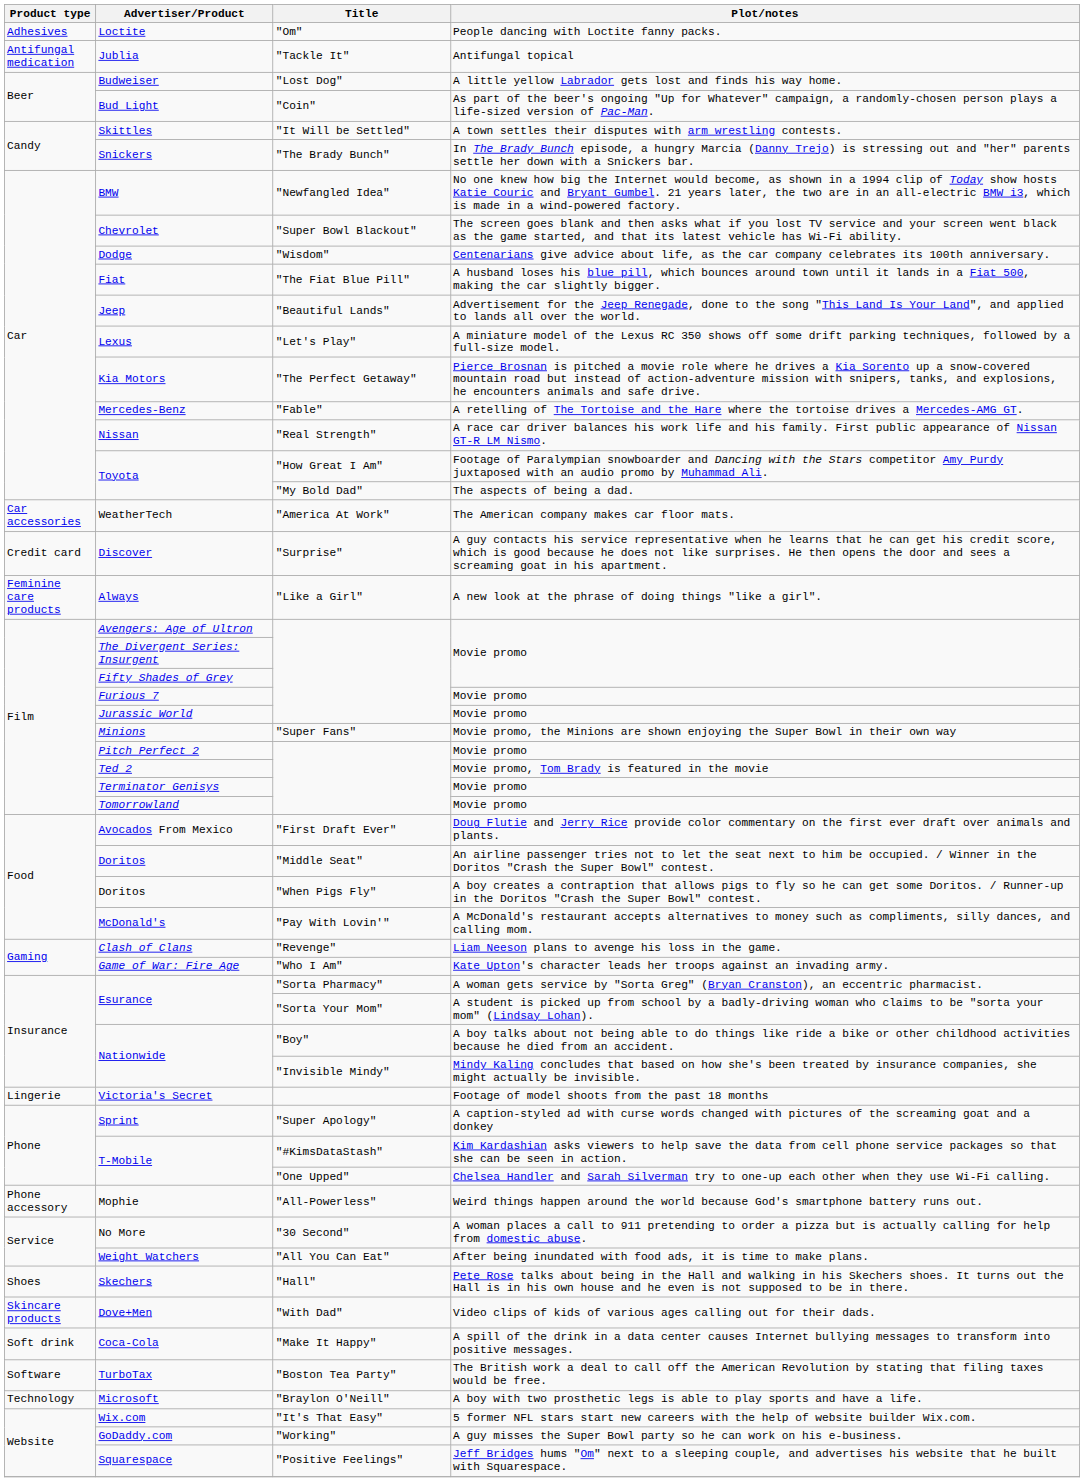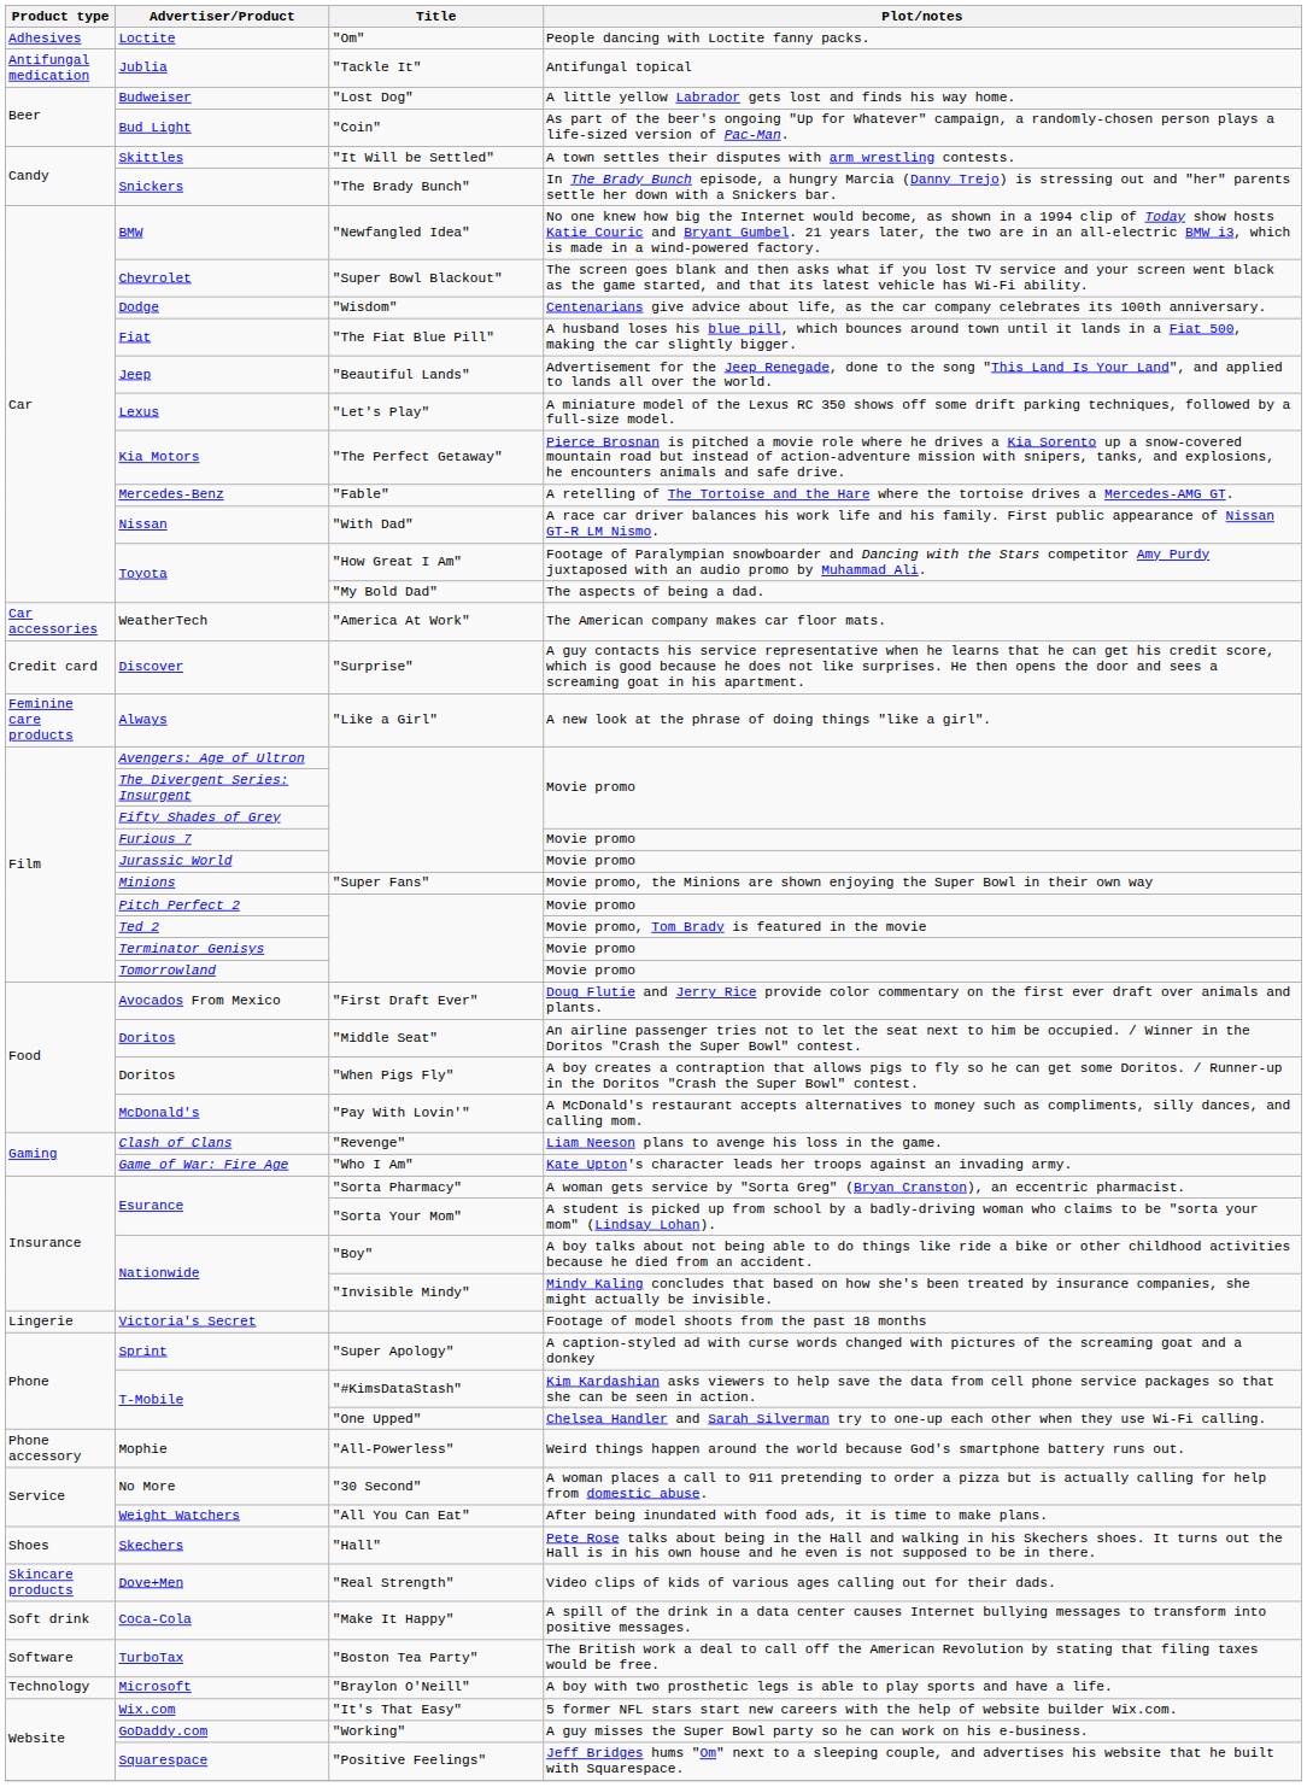Nissan | Title: "Real Strength" -> "With Dad"
Dove+Men | Title: "With Dad" -> "Real Strength"
